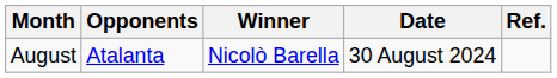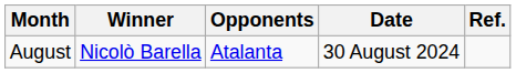columns swapped: Winner <-> Opponents
